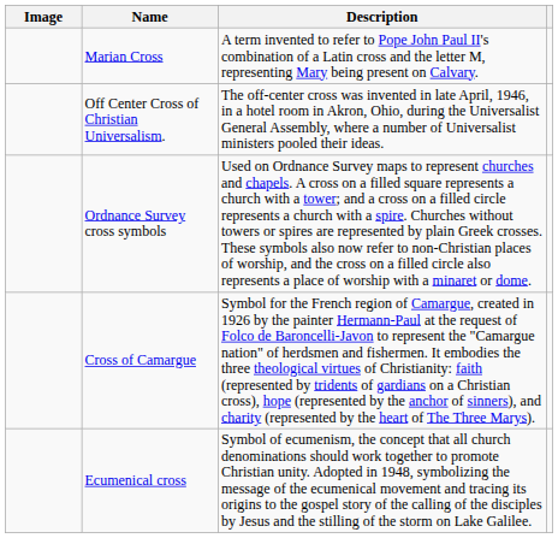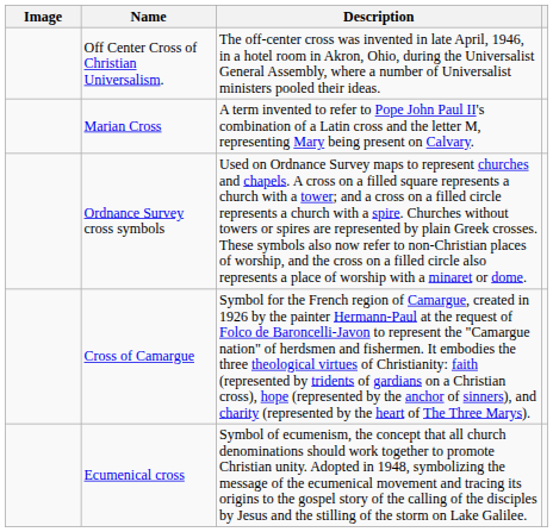rows swapped: Marian Cross <-> Off Center Cross of Christian Universalism.
